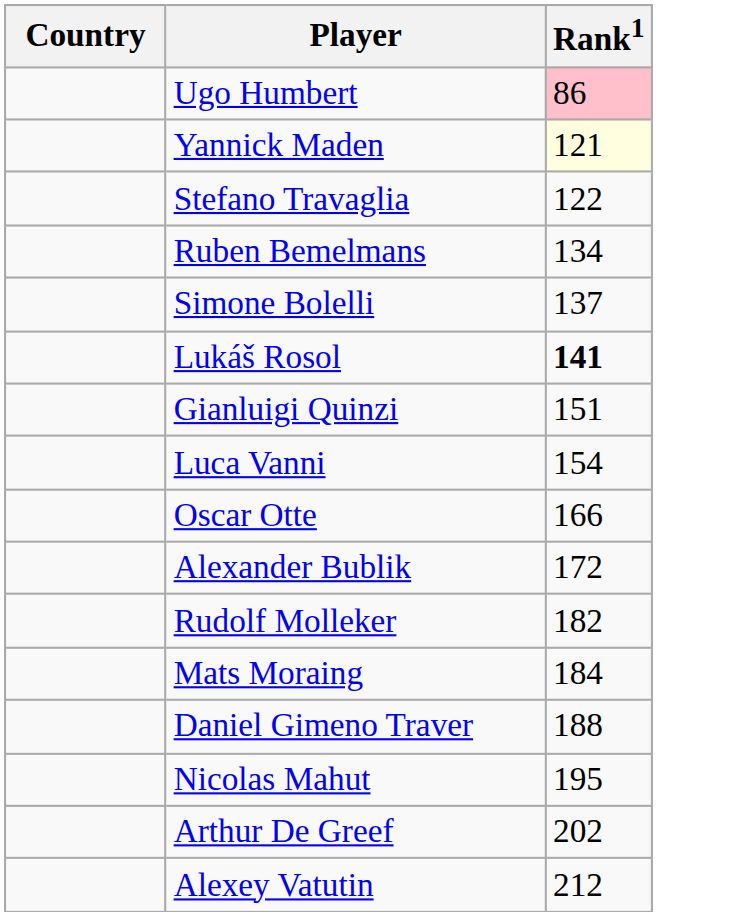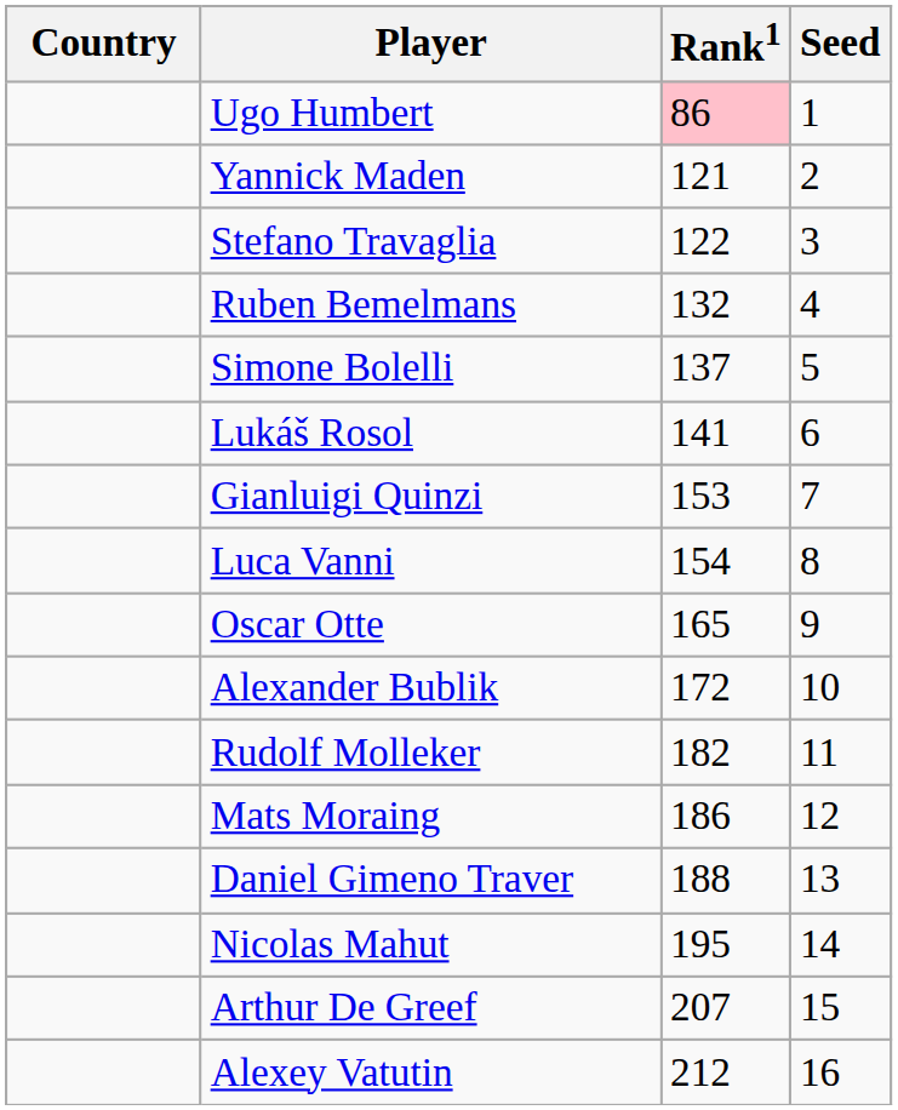+ column: Seed | 1 | 2 | 3 | 4 | 5 | 6 | 7 | 8 | 9 | 10 | 11 | 12 | 13 | 14 | 15 | 16
Yannick Maden | Rank1: lightyellow background -> no background
Ruben Bemelmans | Rank1: 134 -> 132
Lukáš Rosol | Rank1: bold -> normal
Gianluigi Quinzi | Rank1: 151 -> 153
Oscar Otte | Rank1: 166 -> 165
Mats Moraing | Rank1: 184 -> 186
Arthur De Greef | Rank1: 202 -> 207
